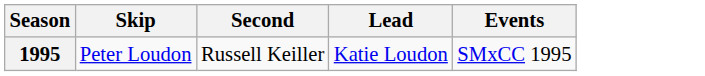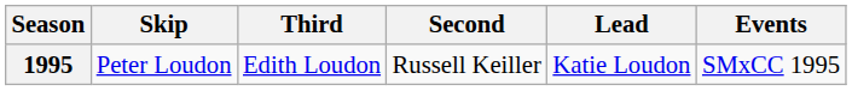+ column: Third | Edith Loudon
